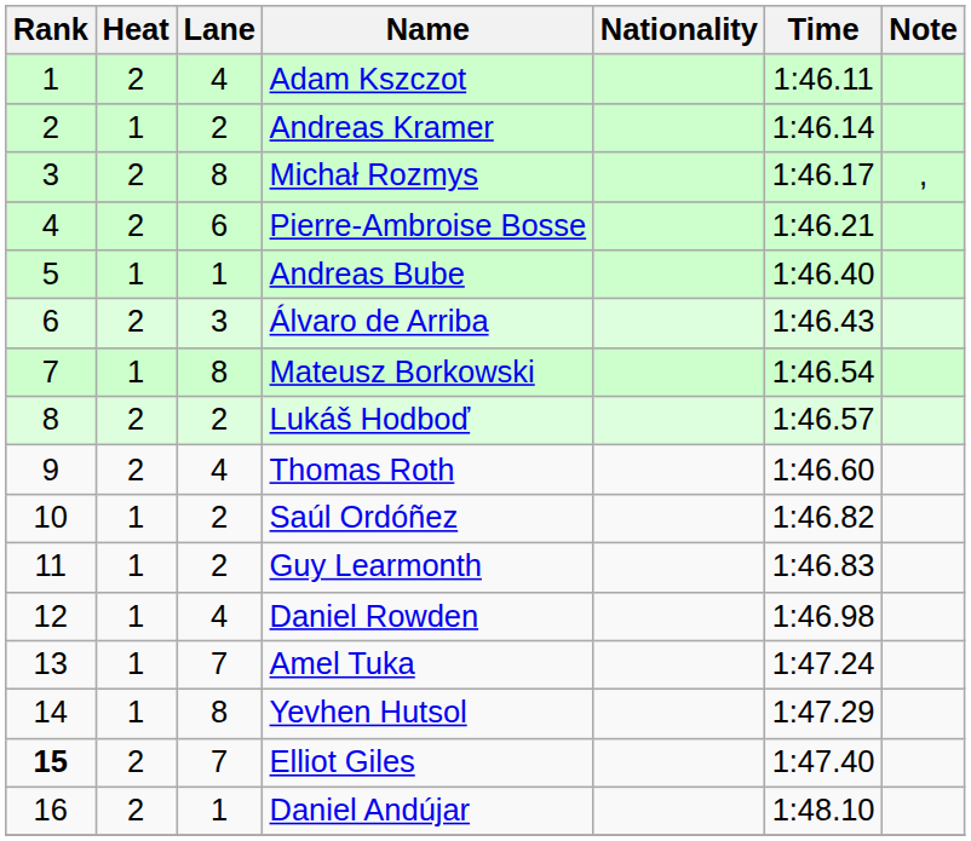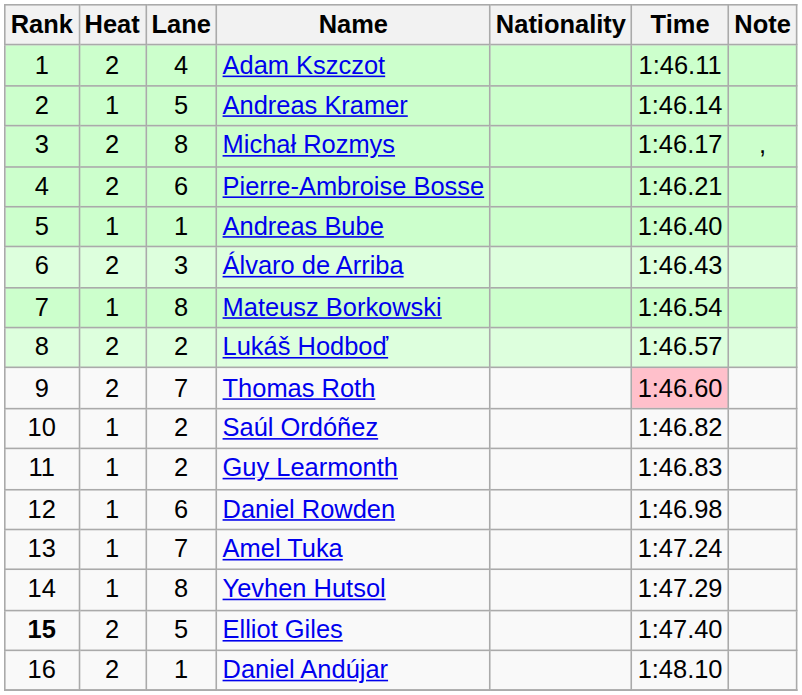Andreas Kramer | Lane: 2 -> 5
Thomas Roth | Lane: 4 -> 7
Thomas Roth | Time: no background -> pink background
Daniel Rowden | Lane: 4 -> 6
Elliot Giles | Lane: 7 -> 5
